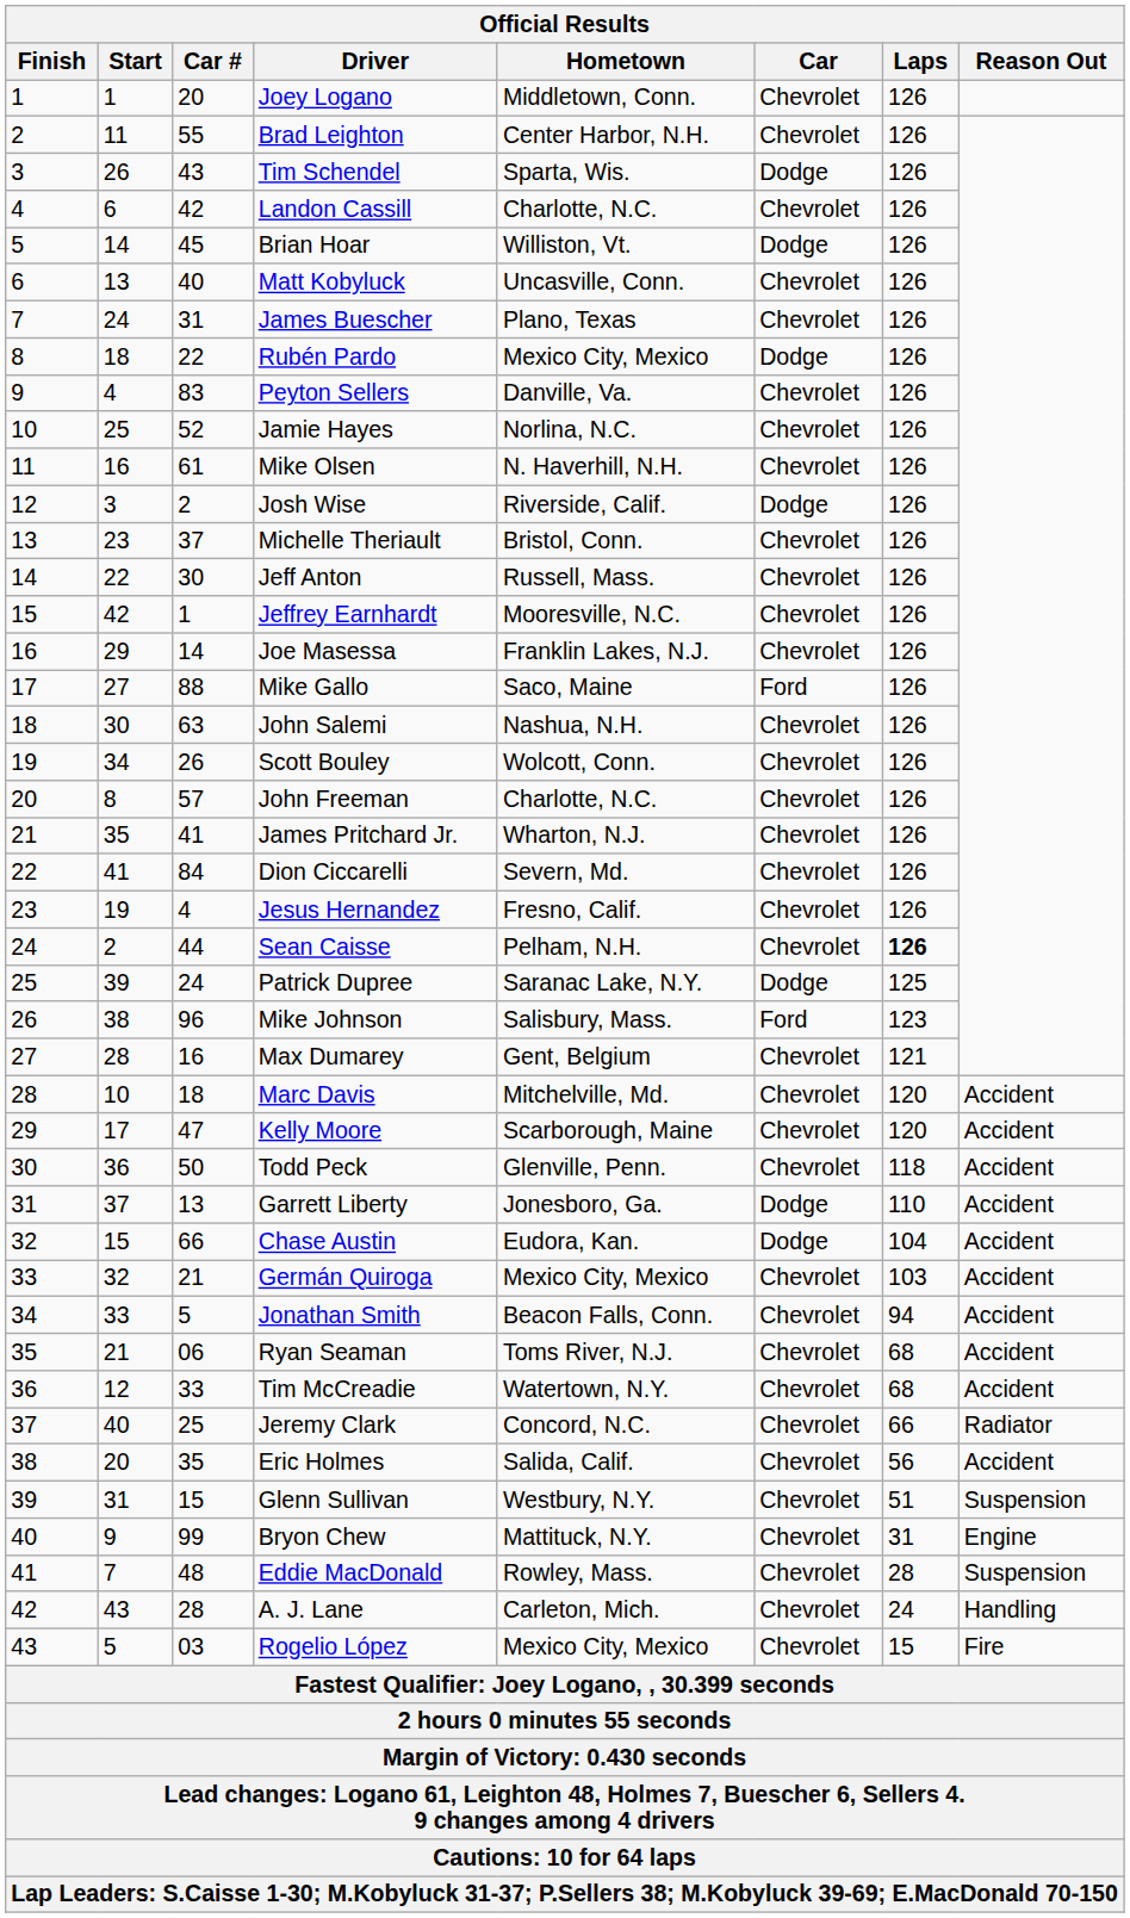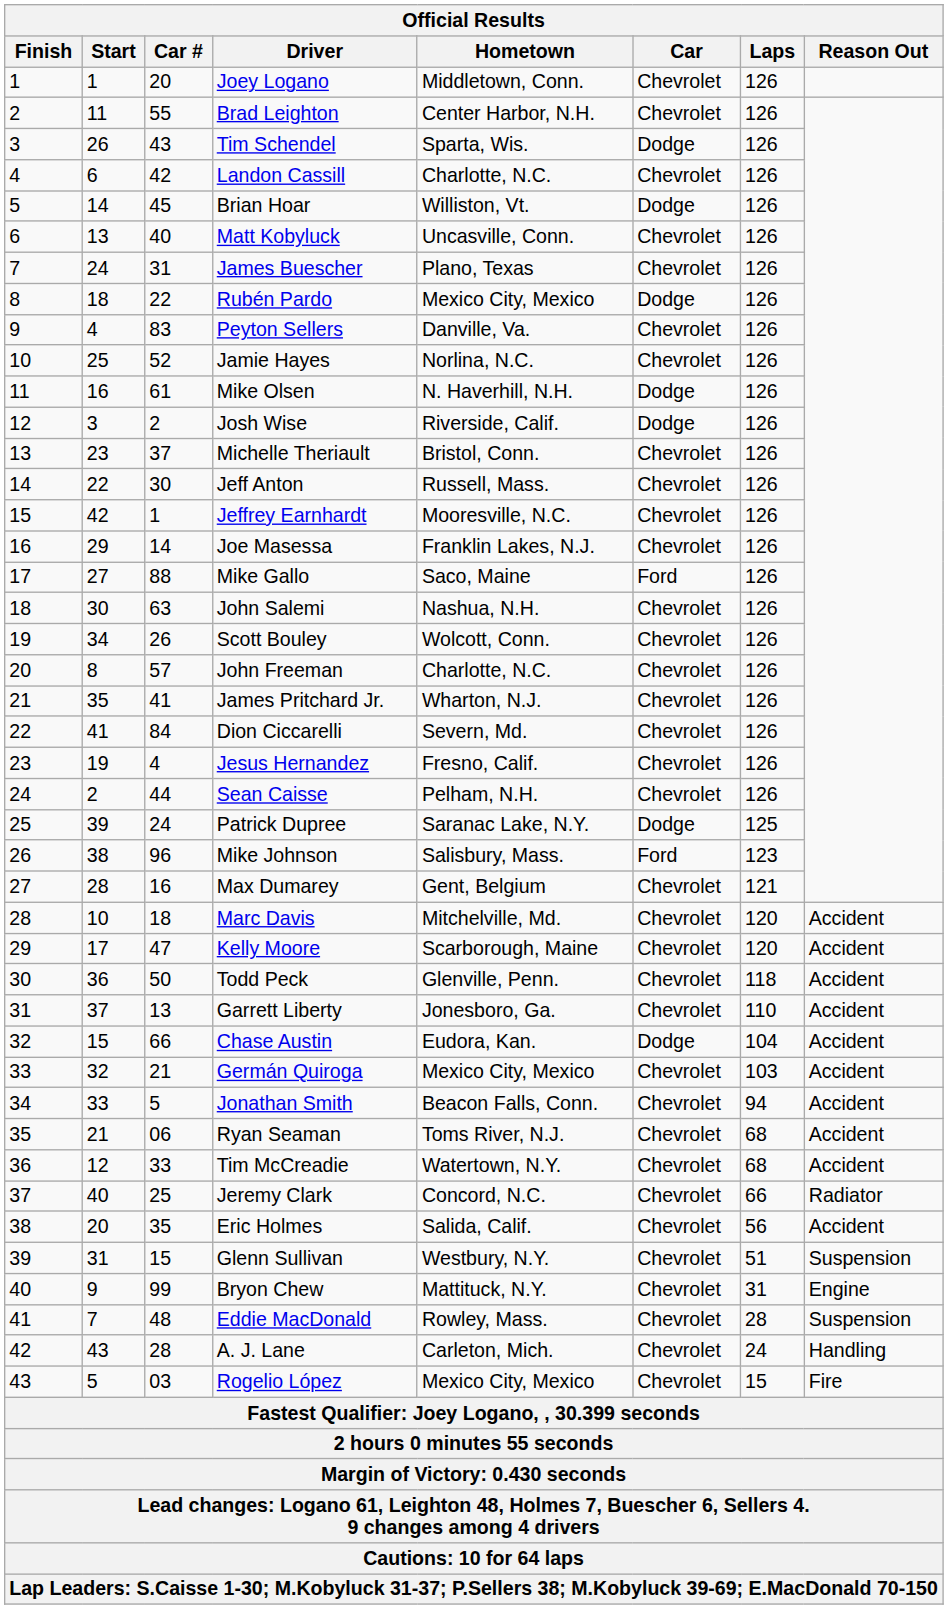Mike Olsen | Car: Chevrolet -> Dodge
Sean Caisse | Laps: bold -> normal
Garrett Liberty | Car: Dodge -> Chevrolet
